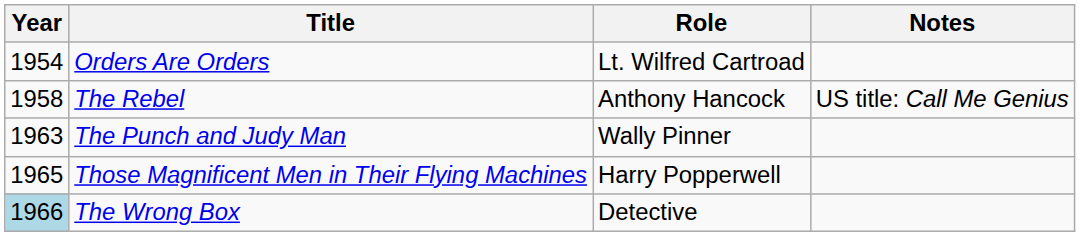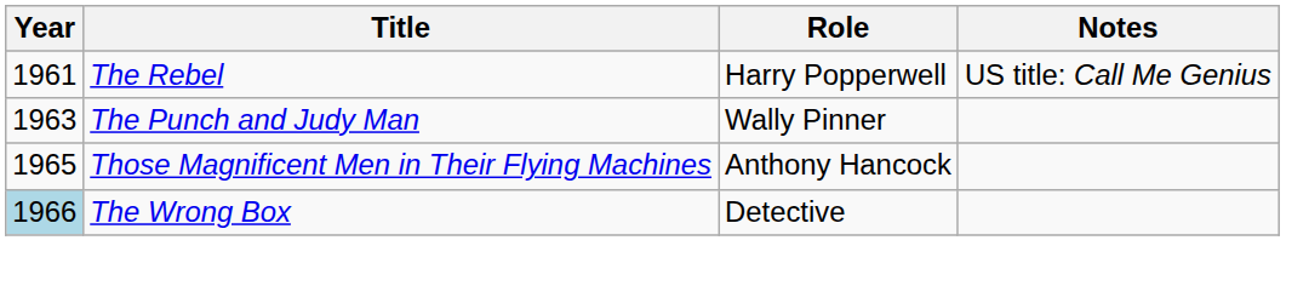- row: 1954 | Orders Are Orders | Lt. Wilfred Cartroad
The Rebel | Year: 1958 -> 1961
The Rebel | Role: Anthony Hancock -> Harry Popperwell
Those Magnificent Men in Their Flying Machines | Role: Harry Popperwell -> Anthony Hancock
